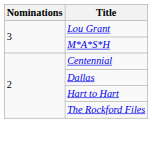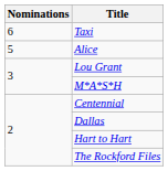+ row: 6 | Taxi
+ row: 5 | Alice
